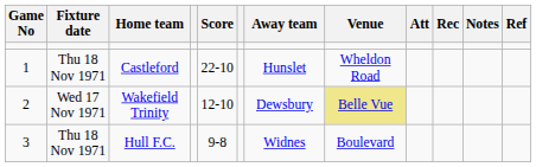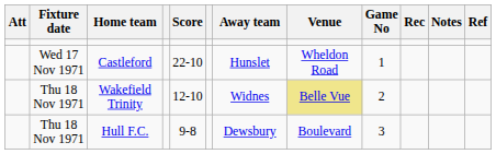columns swapped: Game No <-> Att
Castleford | Fixture date: Thu 18 Nov 1971 -> Wed 17 Nov 1971
Wakefield Trinity | Fixture date: Wed 17 Nov 1971 -> Thu 18 Nov 1971
Wakefield Trinity | Away team: Dewsbury -> Widnes
Hull F.C. | Away team: Widnes -> Dewsbury
